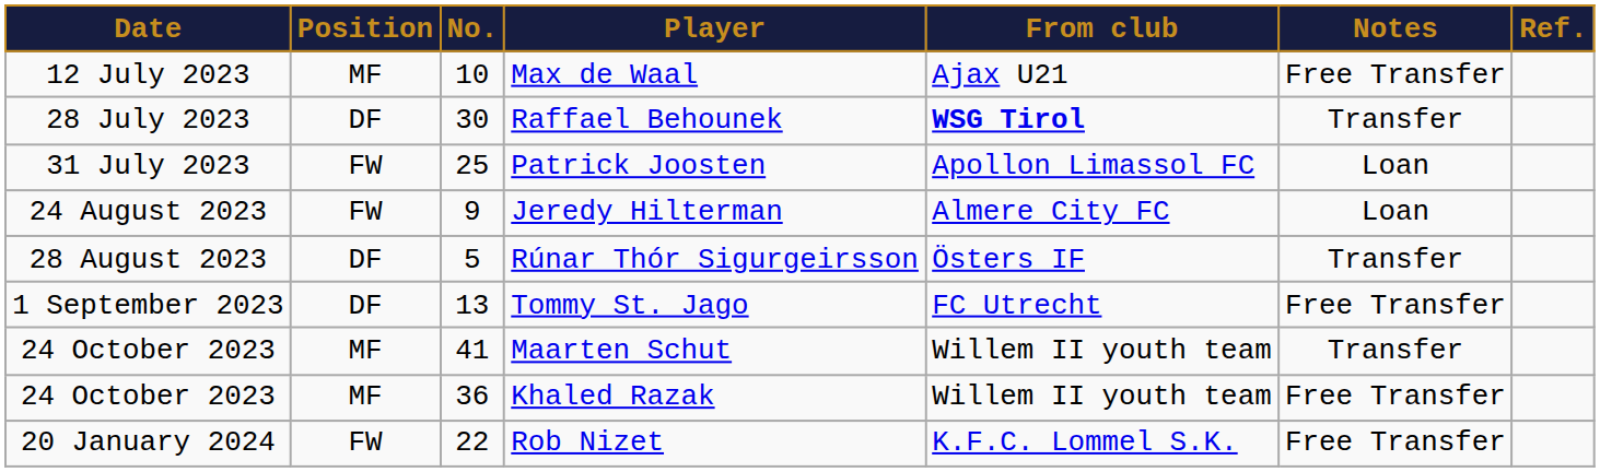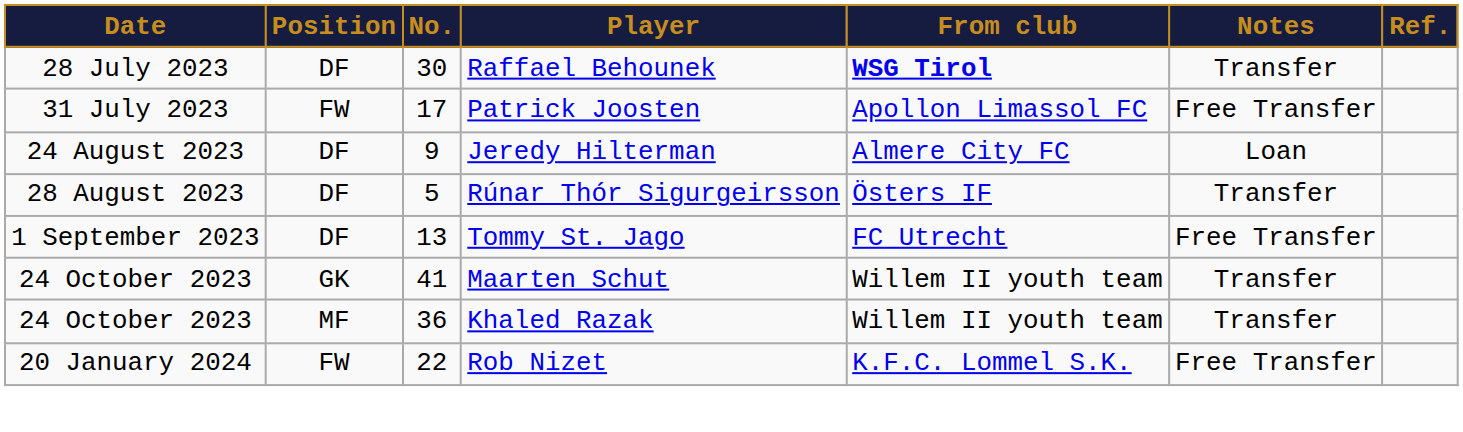- row: 12 July 2023 | MF | 10 | Max de Waal | Ajax U21 | Free Transfer
Patrick Joosten | No.: 25 -> 17
Patrick Joosten | Notes: Loan -> Free Transfer
Jeredy Hilterman | Position: FW -> DF
Maarten Schut | Position: MF -> GK
Khaled Razak | Notes: Free Transfer -> Transfer
